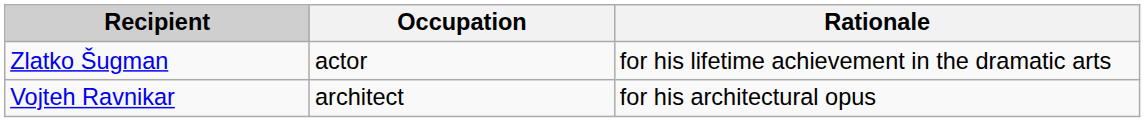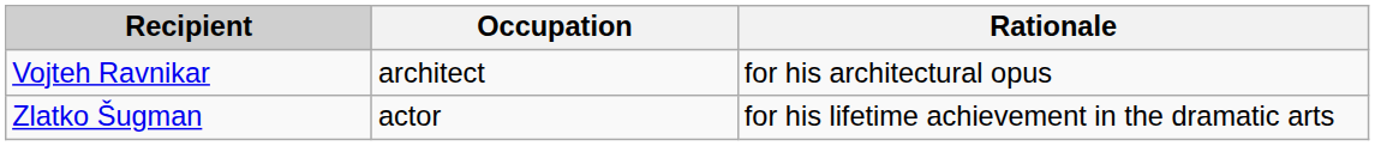rows swapped: Vojteh Ravnikar <-> Zlatko Šugman
